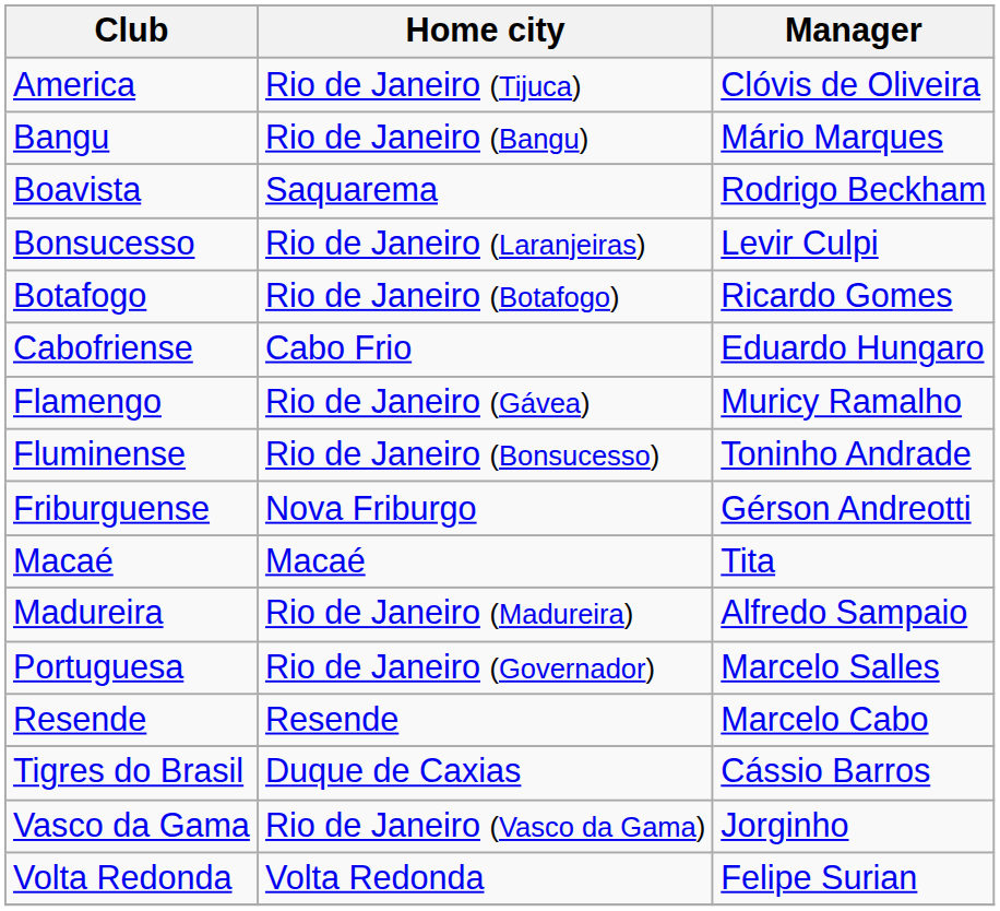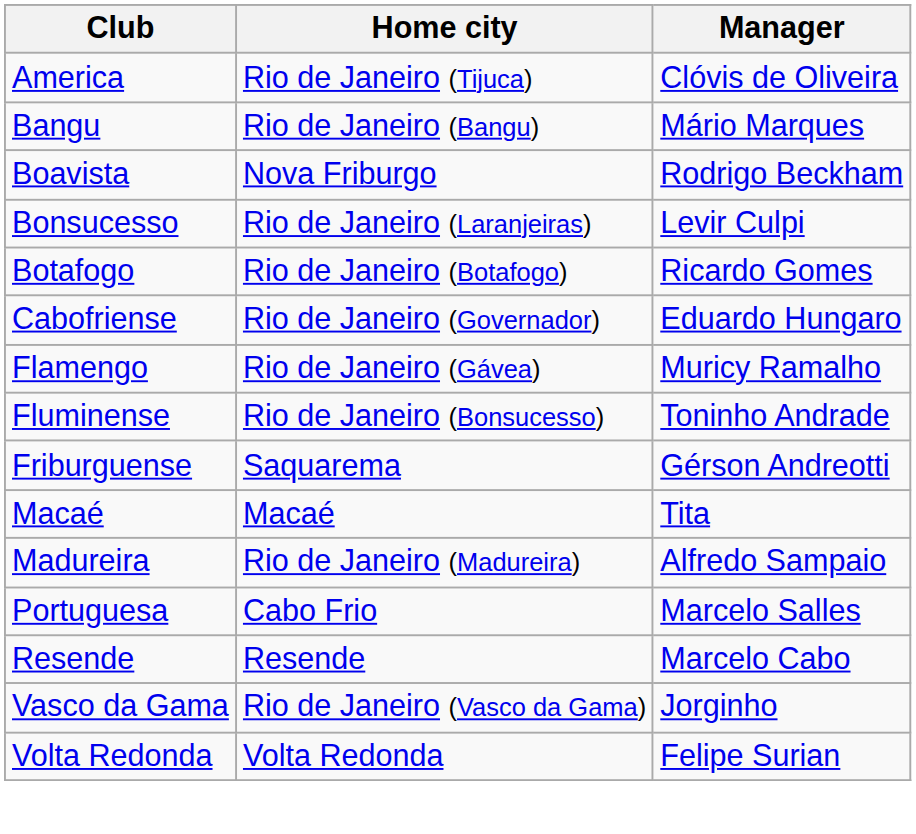Boavista | Home city: Saquarema -> Nova Friburgo
Cabofriense | Home city: Cabo Frio -> Rio de Janeiro (Governador)
Friburguense | Home city: Nova Friburgo -> Saquarema
Portuguesa | Home city: Rio de Janeiro (Governador) -> Cabo Frio
- row: Tigres do Brasil | Duque de Caxias | Cássio Barros
